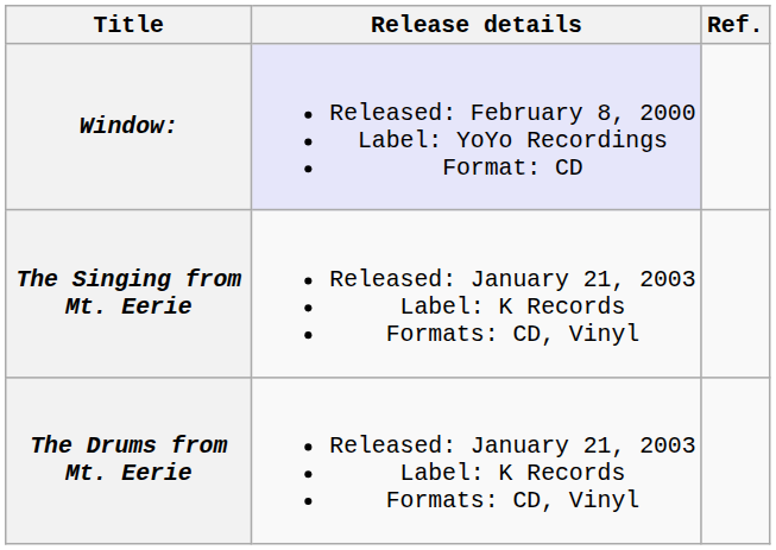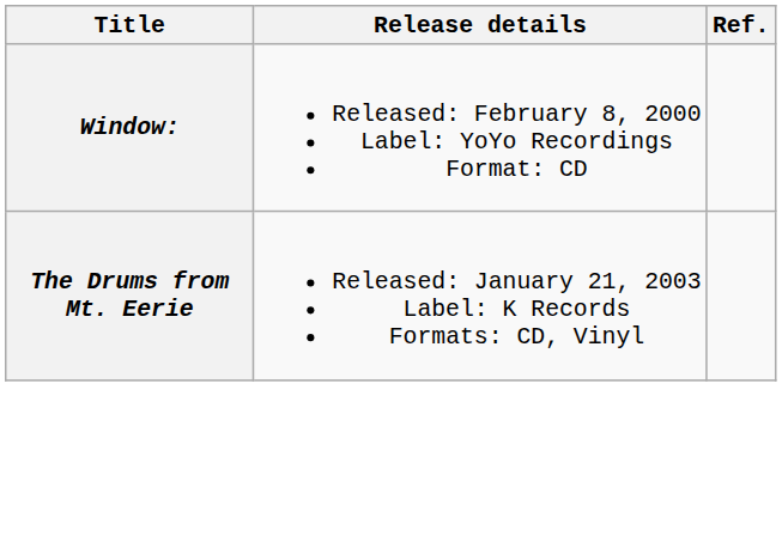Window: | Release details: lavender background -> no background
- row: The Singing from Mt. Eerie | Released: January 21, 2003 Label: K Records Formats: CD, Vinyl
